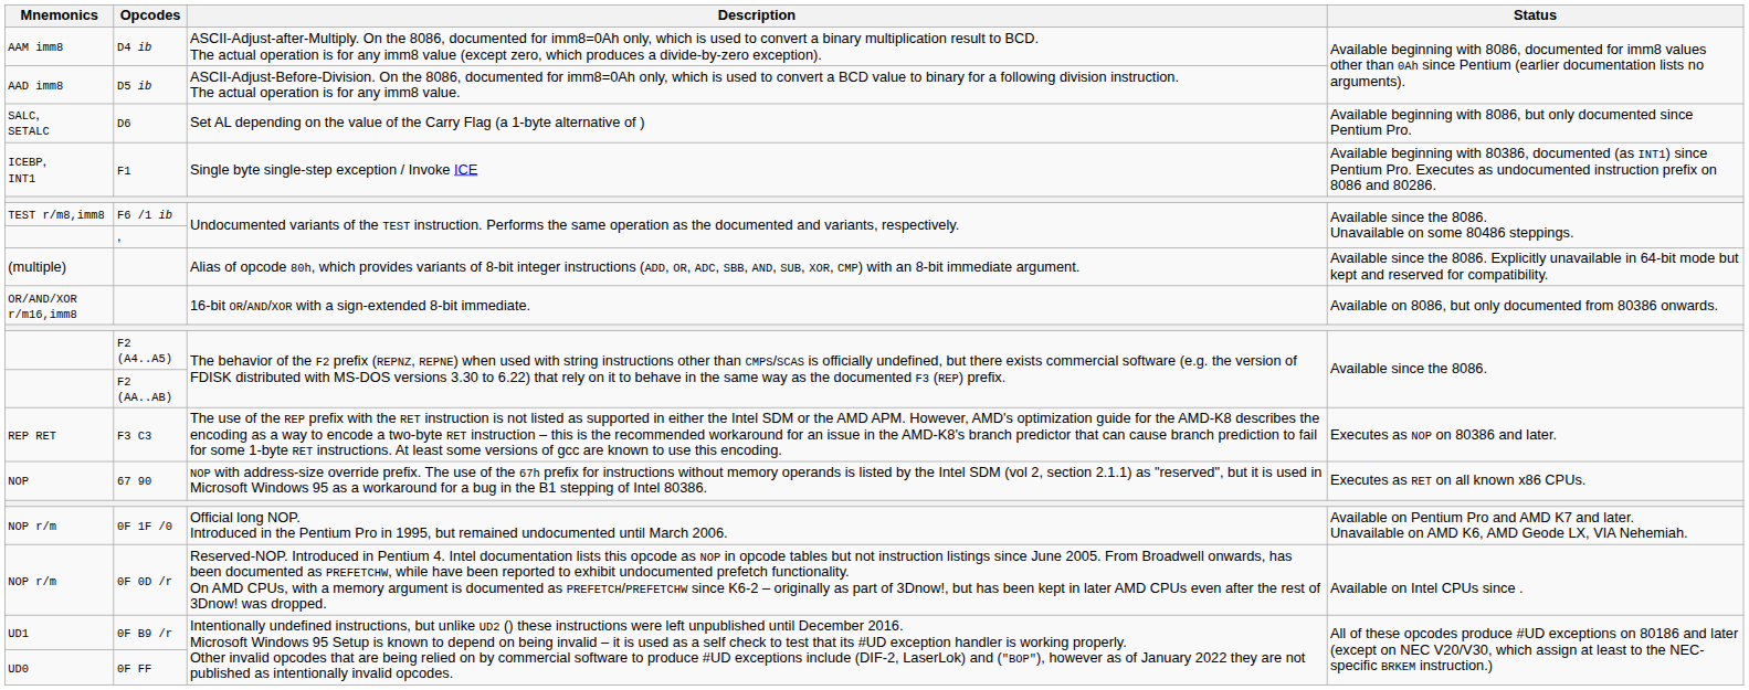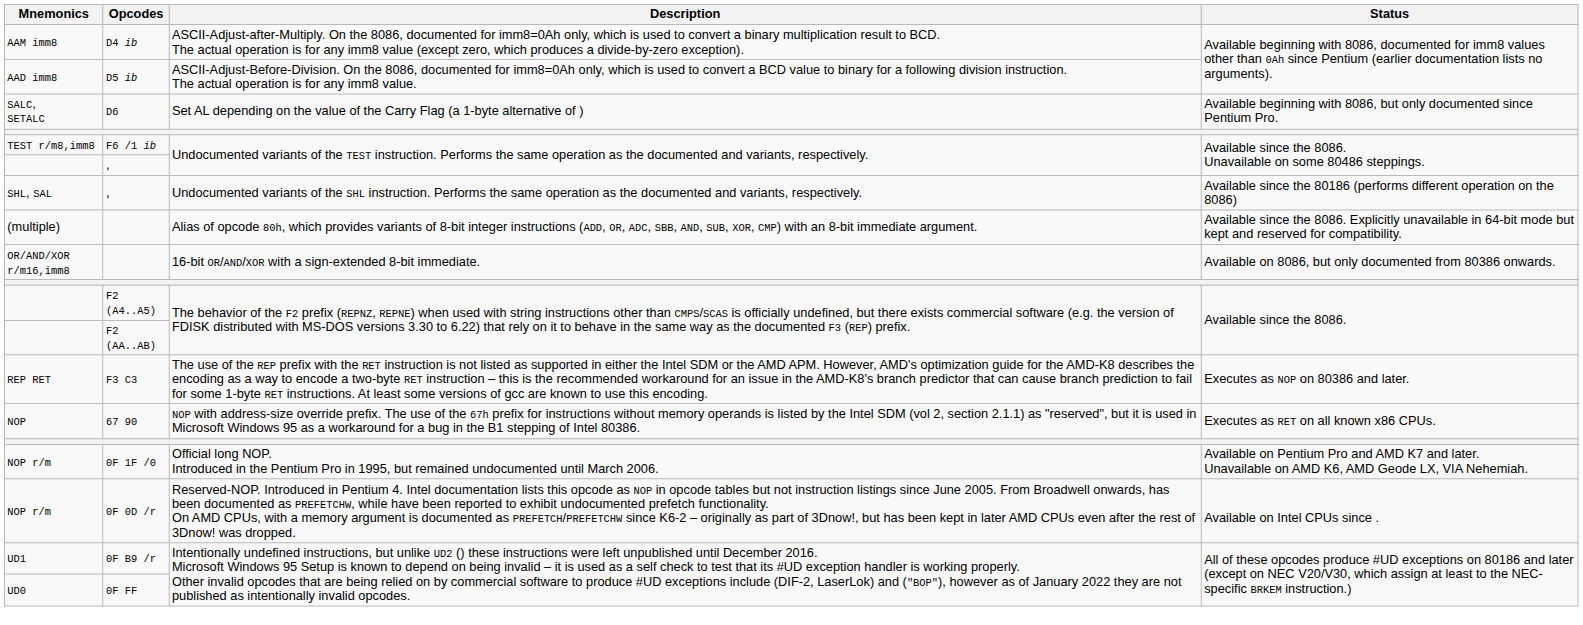- row: ICEBP, INT1 | F1 | Single byte single-step exception / Invoke ICE | Available beginning with 80386, documented (as INT1) since Pentium Pro. Executes as undocumented instruction prefix on 8086 and 80286.
+ row: SHL, SAL | , | Undocumented variants of the SHL instruction. Performs the same operation as the documented and variants, respectively. | Available since the 80186 (performs different operation on the 8086)
